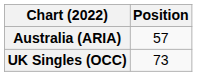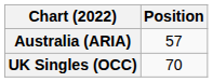UK Singles (OCC) | Position: 73 -> 70
